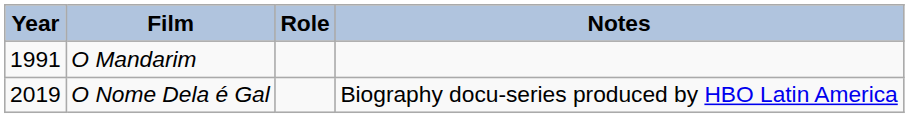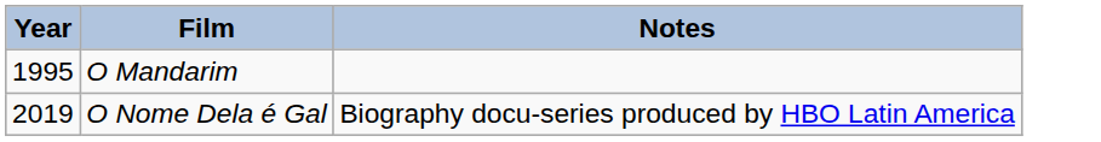- column: Role
O Mandarim | Year: 1991 -> 1995
